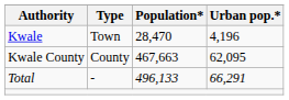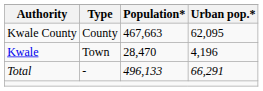rows swapped: Kwale <-> Kwale County
